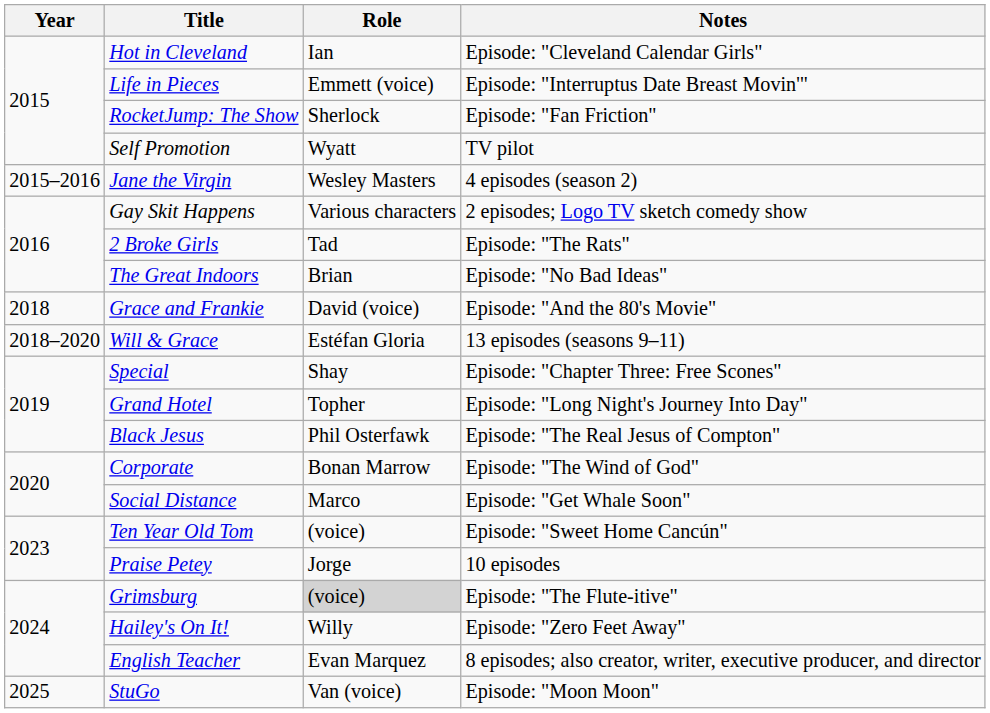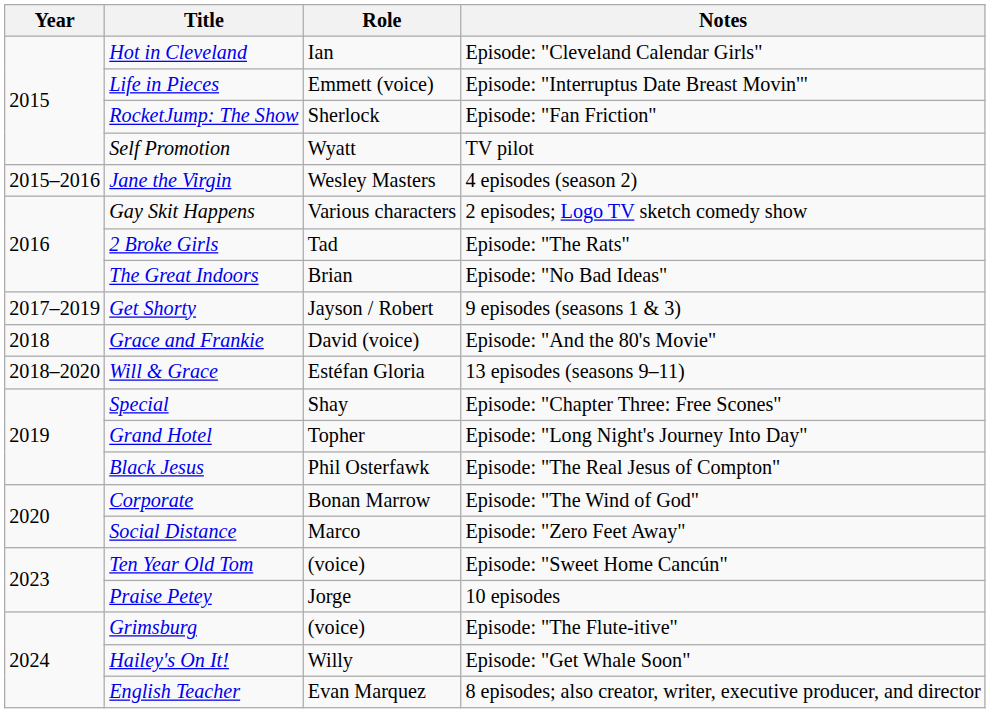+ row: 2017–2019 | Get Shorty | Jayson / Robert | 9 episodes (seasons 1 & 3)
Social Distance | Notes: Episode: "Get Whale Soon" -> Episode: "Zero Feet Away"
Grimsburg | Role: lightgrey background -> no background
Hailey's On It! | Notes: Episode: "Zero Feet Away" -> Episode: "Get Whale Soon"
- row: 2025 | StuGo | Van (voice) | Episode: "Moon Moon"
